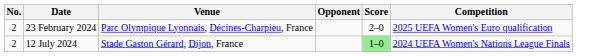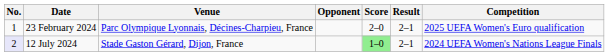+ column: Result | 2–1 | 2–1
23 February 2024 | No.: 2 -> 1
12 July 2024 | No.: no background -> lavender background
